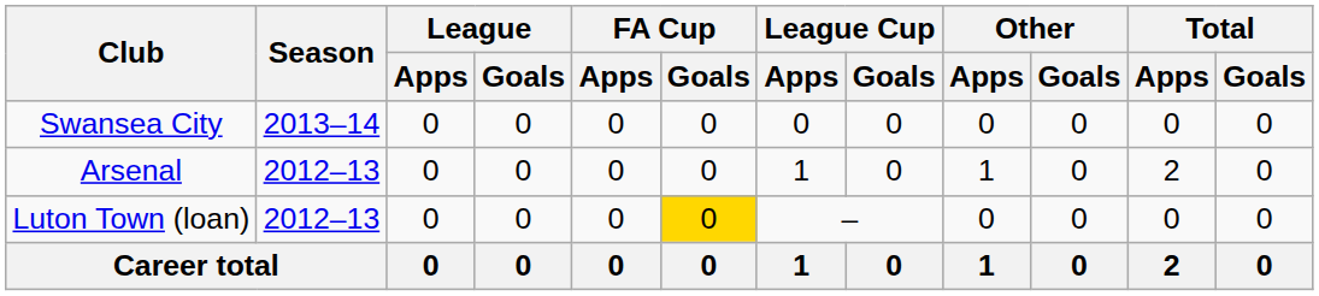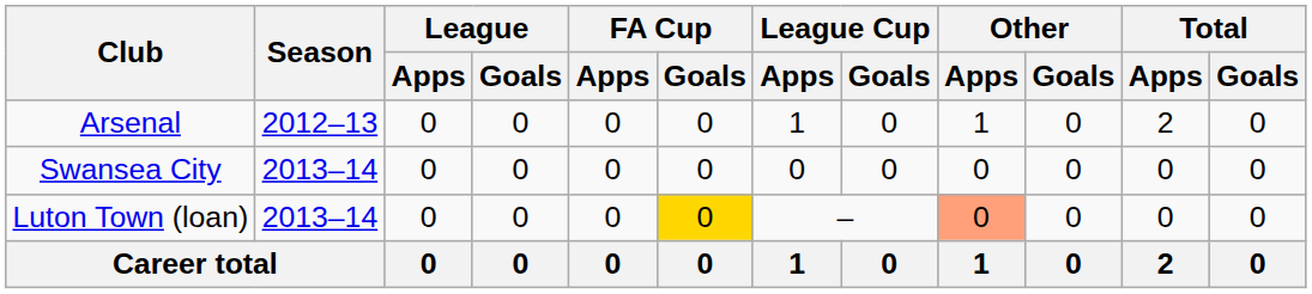rows swapped: Arsenal <-> Swansea City
Luton Town (loan) | Season: 2012–13 -> 2013–14
Luton Town (loan) | Other / Apps: no background -> lightsalmon background
